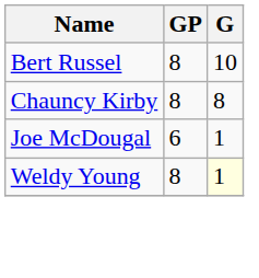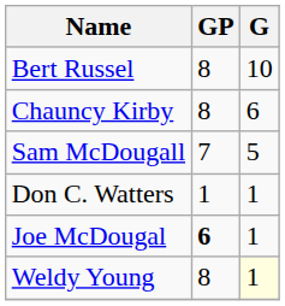Chauncy Kirby | G: 8 -> 6
+ row: Sam McDougall | 7 | 5
+ row: Don C. Watters | 1 | 1
Joe McDougal | GP: normal -> bold
